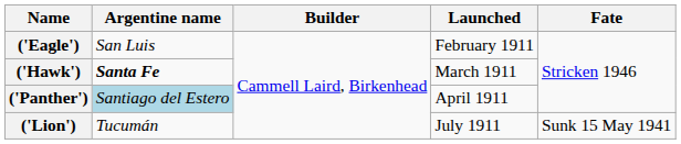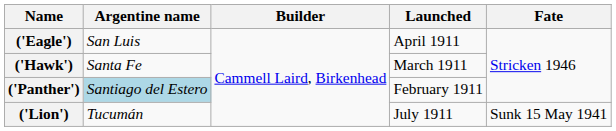('Eagle') | Launched: February 1911 -> April 1911
('Hawk') | Argentine name: bold -> normal
('Panther') | Launched: April 1911 -> February 1911
